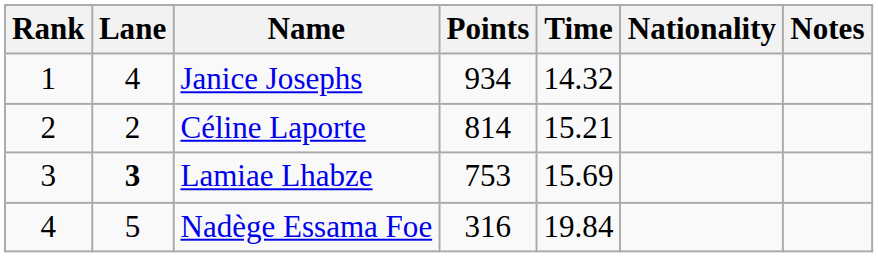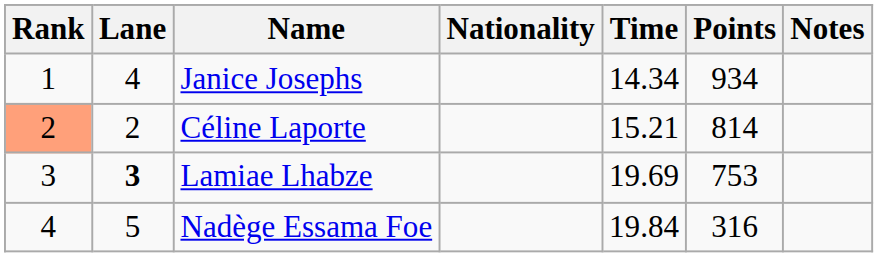columns swapped: Nationality <-> Points
Janice Josephs | Time: 14.32 -> 14.34
Céline Laporte | Rank: no background -> lightsalmon background
Lamiae Lhabze | Time: 15.69 -> 19.69
